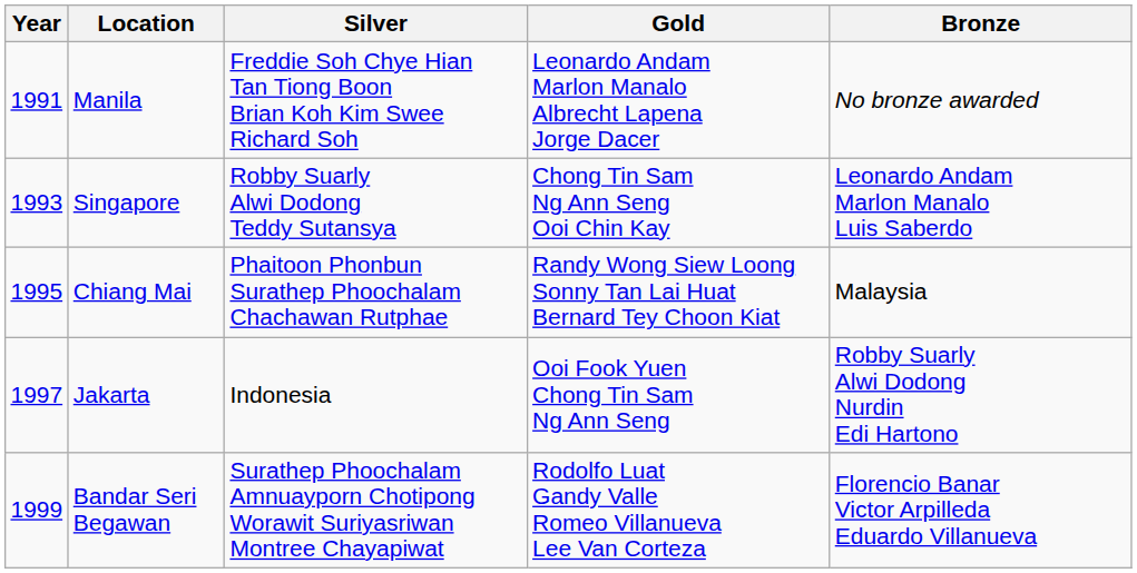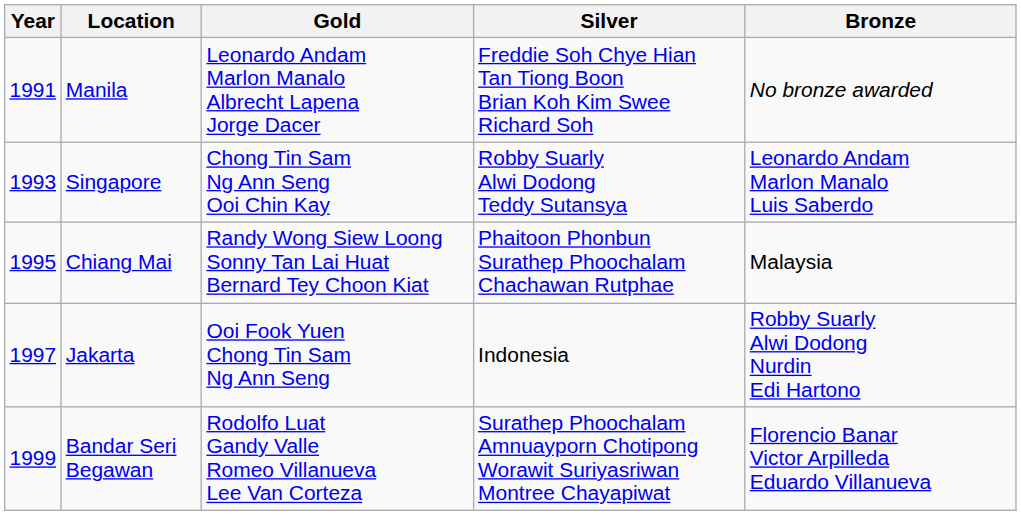columns swapped: Gold <-> Silver
